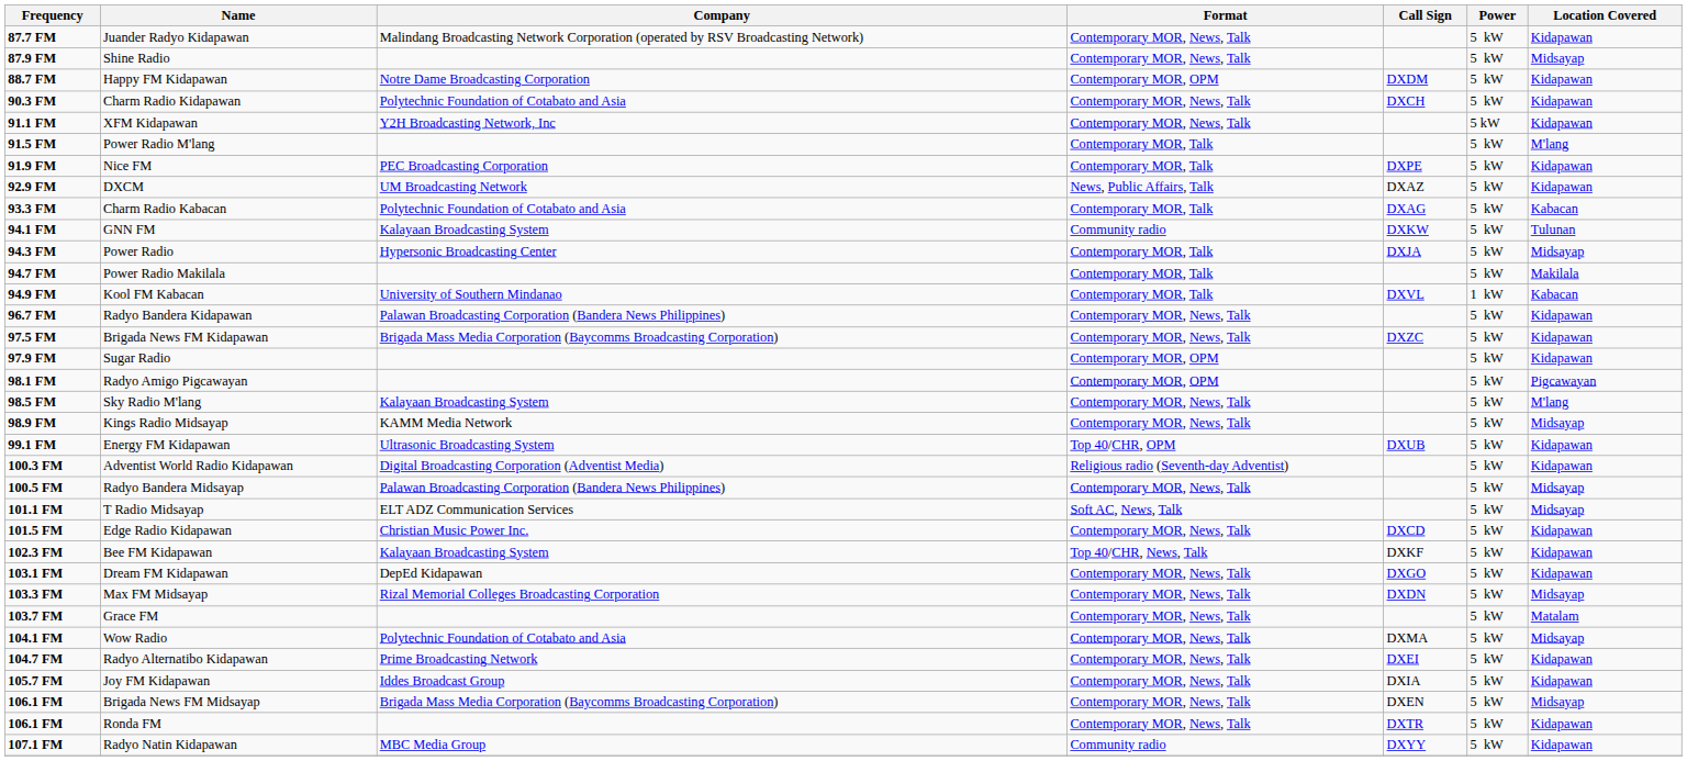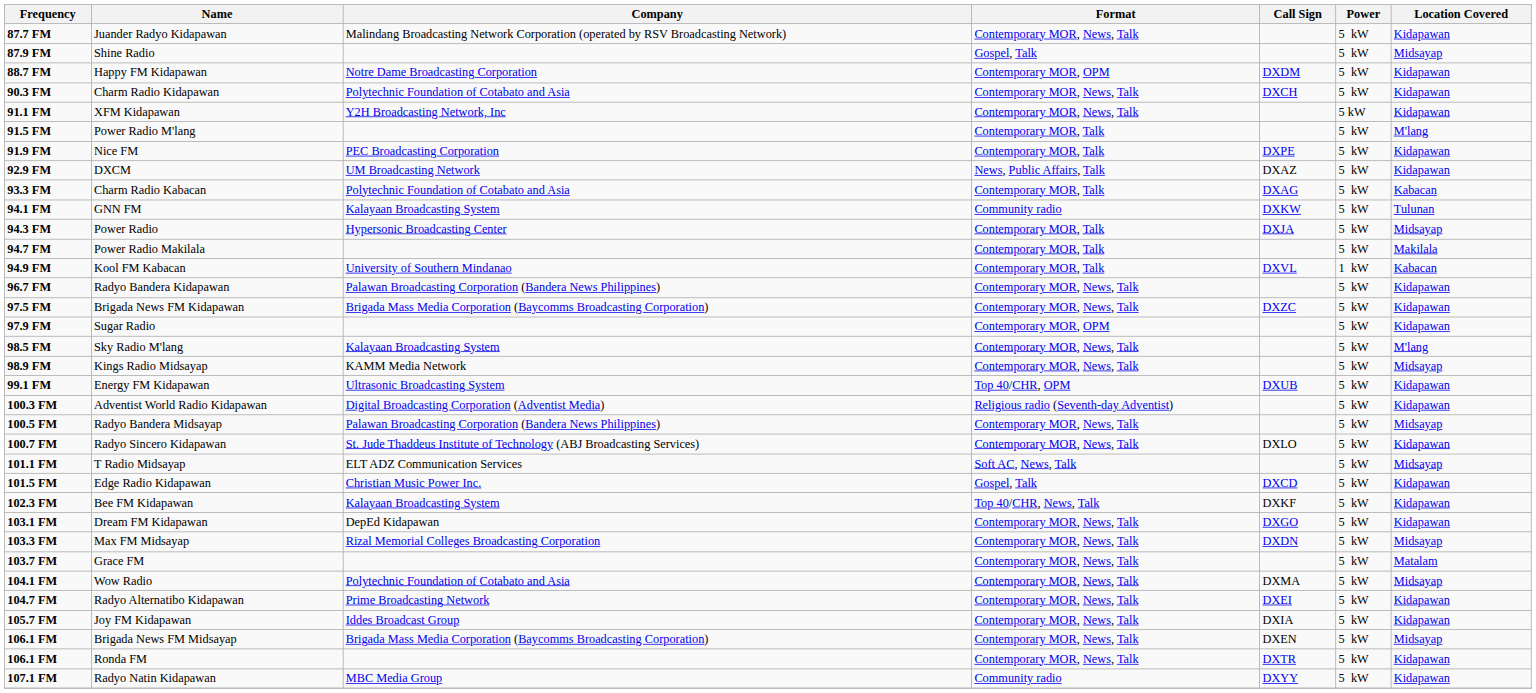Shine Radio | Format: Contemporary MOR, News, Talk -> Gospel, Talk
- row: 98.1 FM | Radyo Amigo Pigcawayan | Contemporary MOR, OPM | 5 kW | Pigcawayan
+ row: 100.7 FM | Radyo Sincero Kidapawan | St. Jude Thaddeus Institute of Technology (ABJ Broadcasting Services) | Contemporary MOR, News, Talk | DXLO | 5 kW | Kidapawan
Edge Radio Kidapawan | Format: Contemporary MOR, News, Talk -> Gospel, Talk
